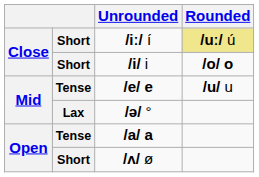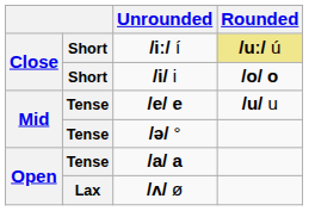/ə/ ° | column 2: Lax -> Tense
/ʌ/ ø | column 2: Short -> Lax
